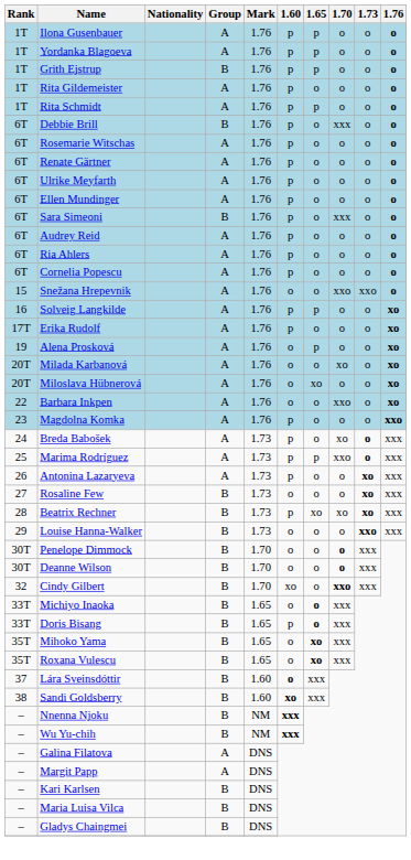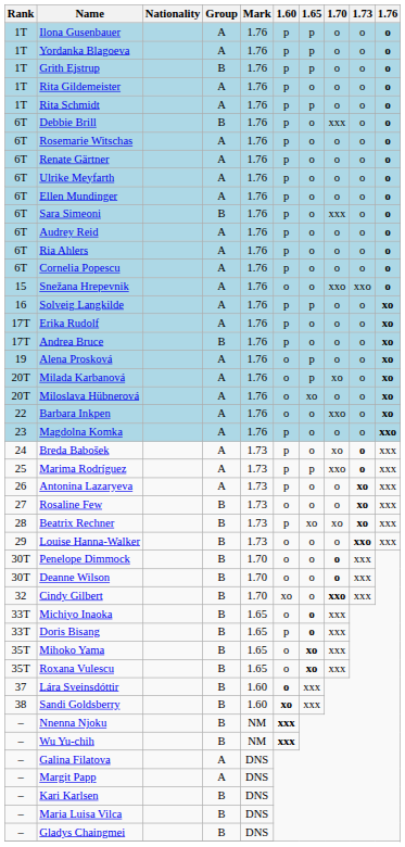+ row: 17T | Andrea Bruce | B | 1.76 | p | o | o | o | xo
Milada Karbanová | 1.65: o -> p
